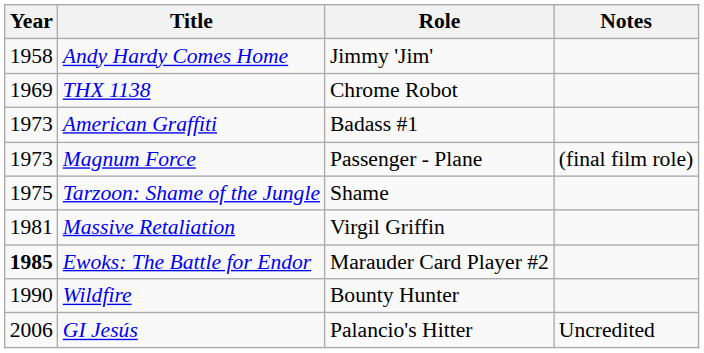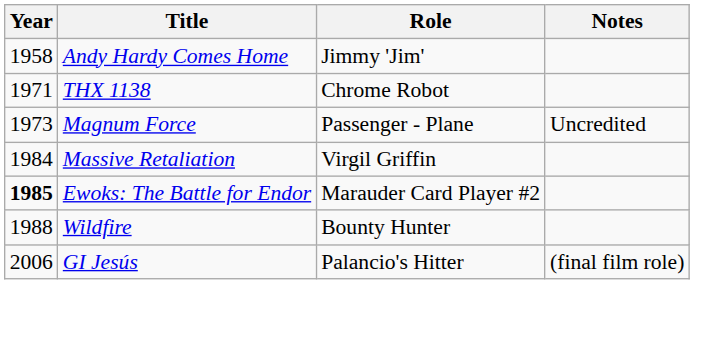THX 1138 | Year: 1969 -> 1971
- row: 1973 | American Graffiti | Badass #1
Magnum Force | Notes: (final film role) -> Uncredited
- row: 1975 | Tarzoon: Shame of the Jungle | Shame
Massive Retaliation | Year: 1981 -> 1984
Wildfire | Year: 1990 -> 1988
GI Jesús | Notes: Uncredited -> (final film role)
